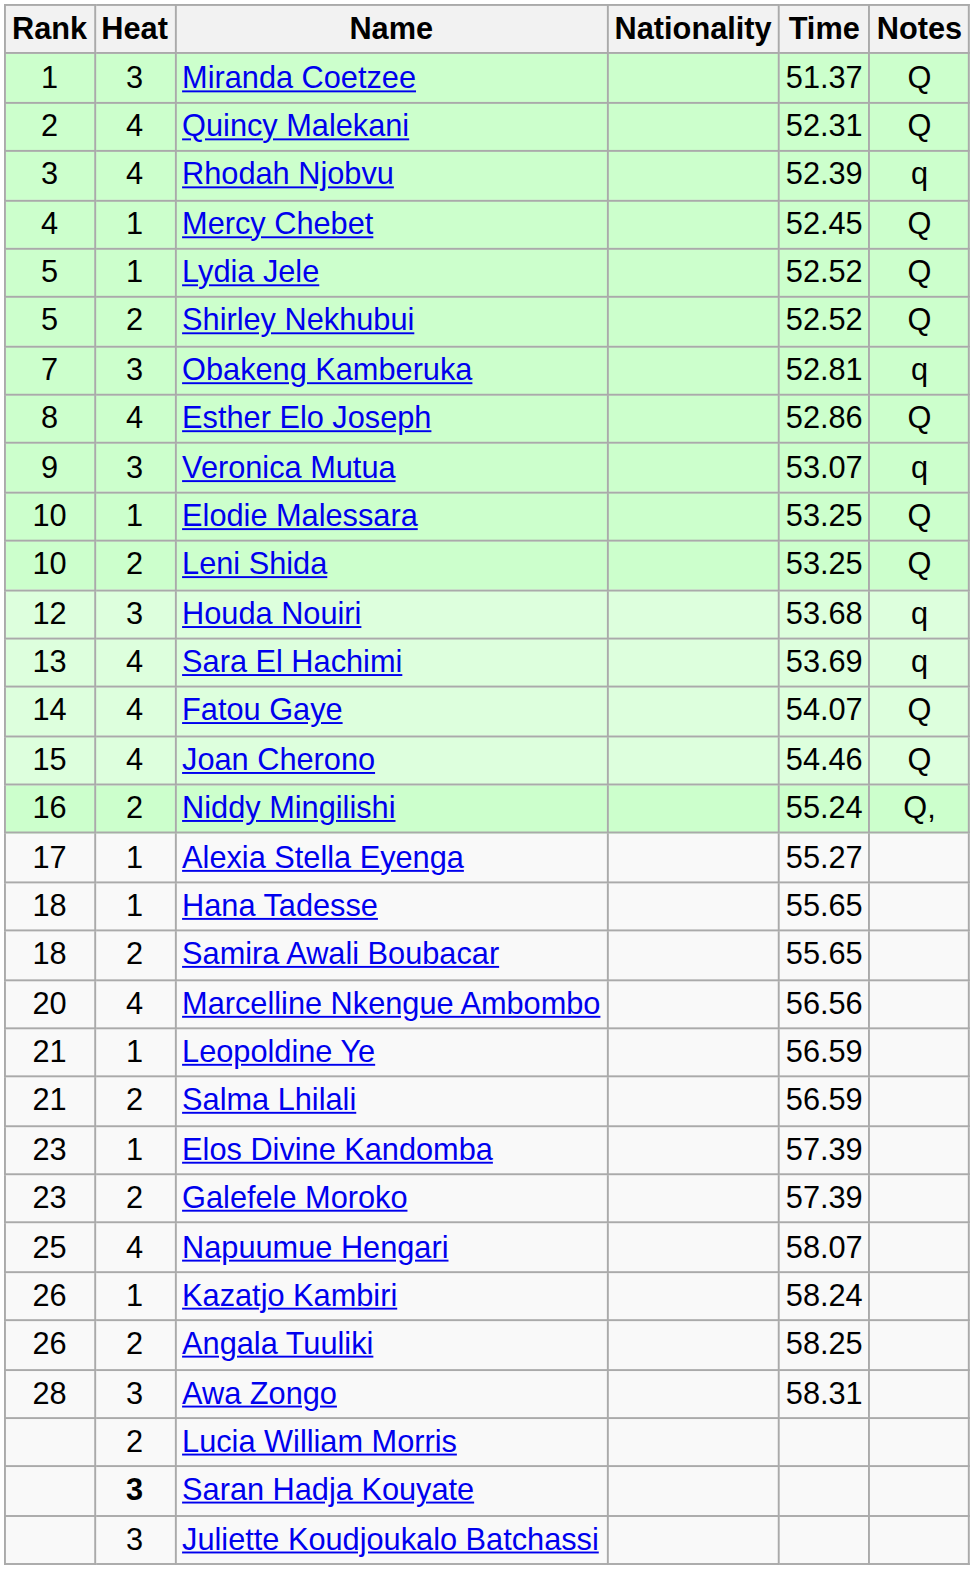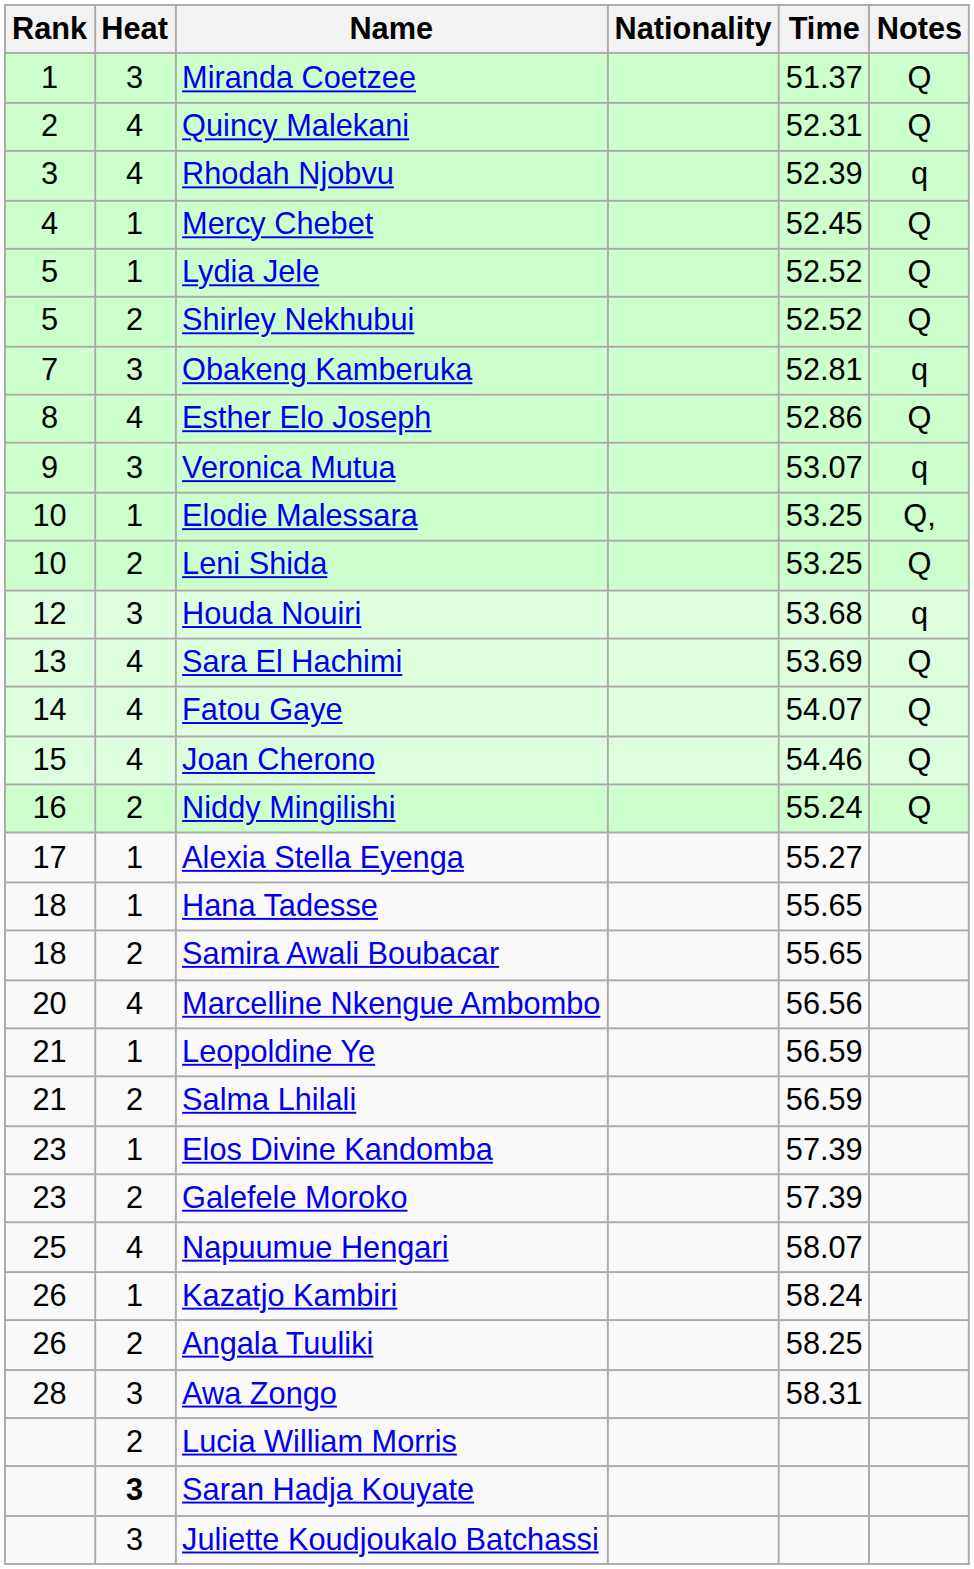Elodie Malessara | Notes: Q -> Q,
Sara El Hachimi | Notes: q -> Q
Niddy Mingilishi | Notes: Q, -> Q
